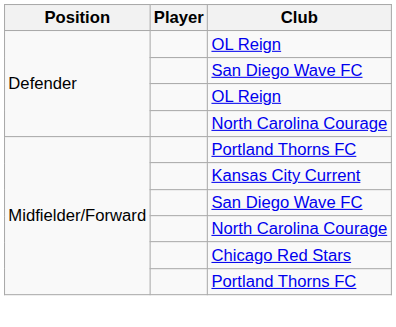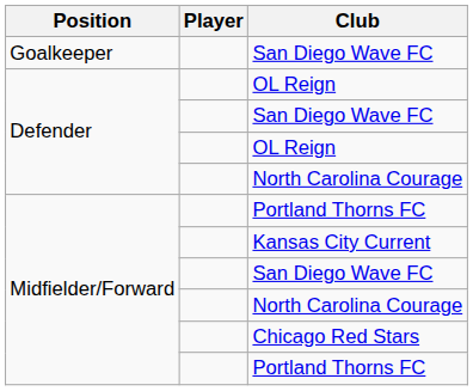+ row: Goalkeeper | San Diego Wave FC
